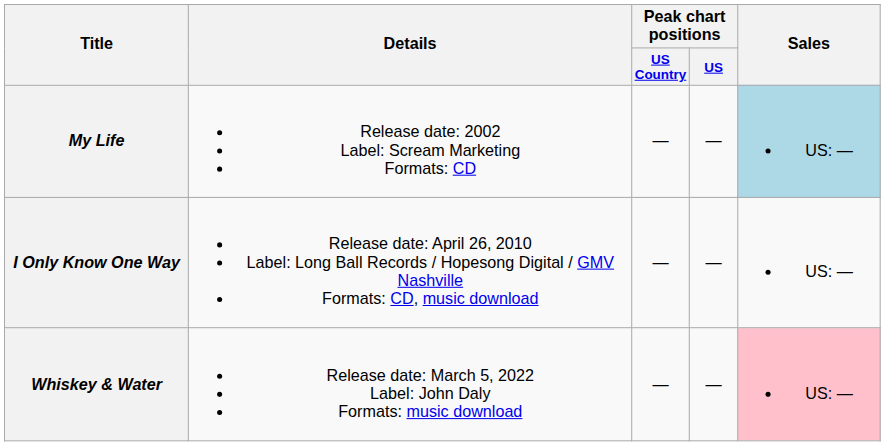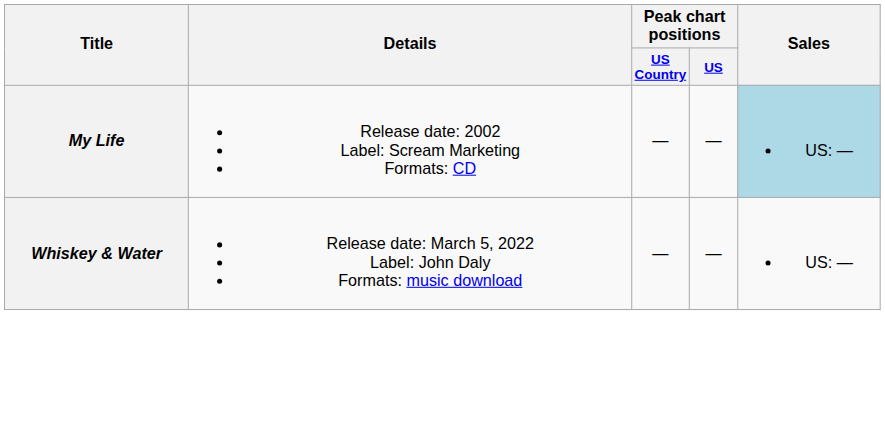- row: I Only Know One Way | Release date: April 26, 2010 Label: Long Ball Records / Hopesong Digital / GMV Nashville Formats: CD, music download | — | — | US: —
Whiskey & Water | Sales: pink background -> no background
